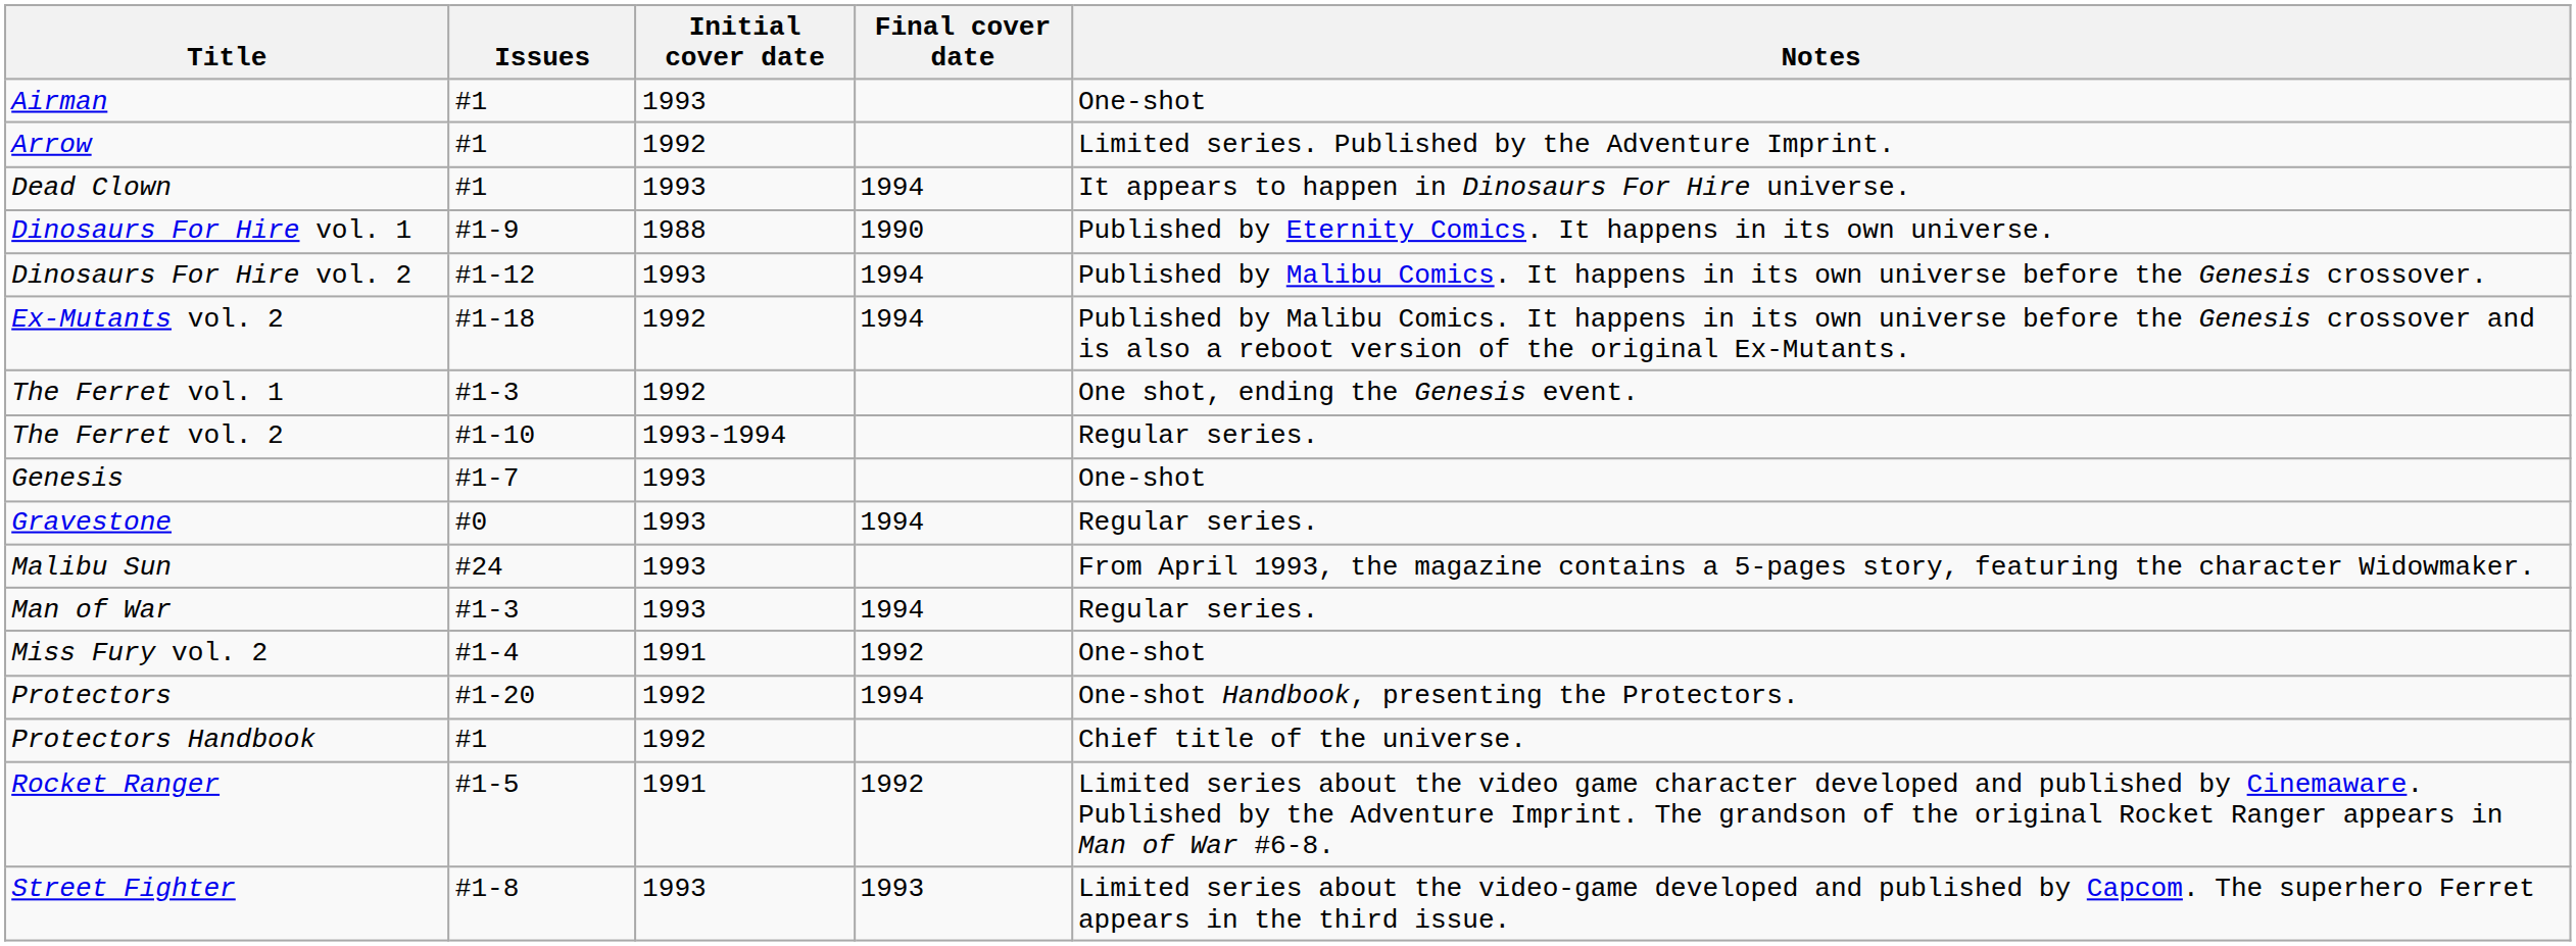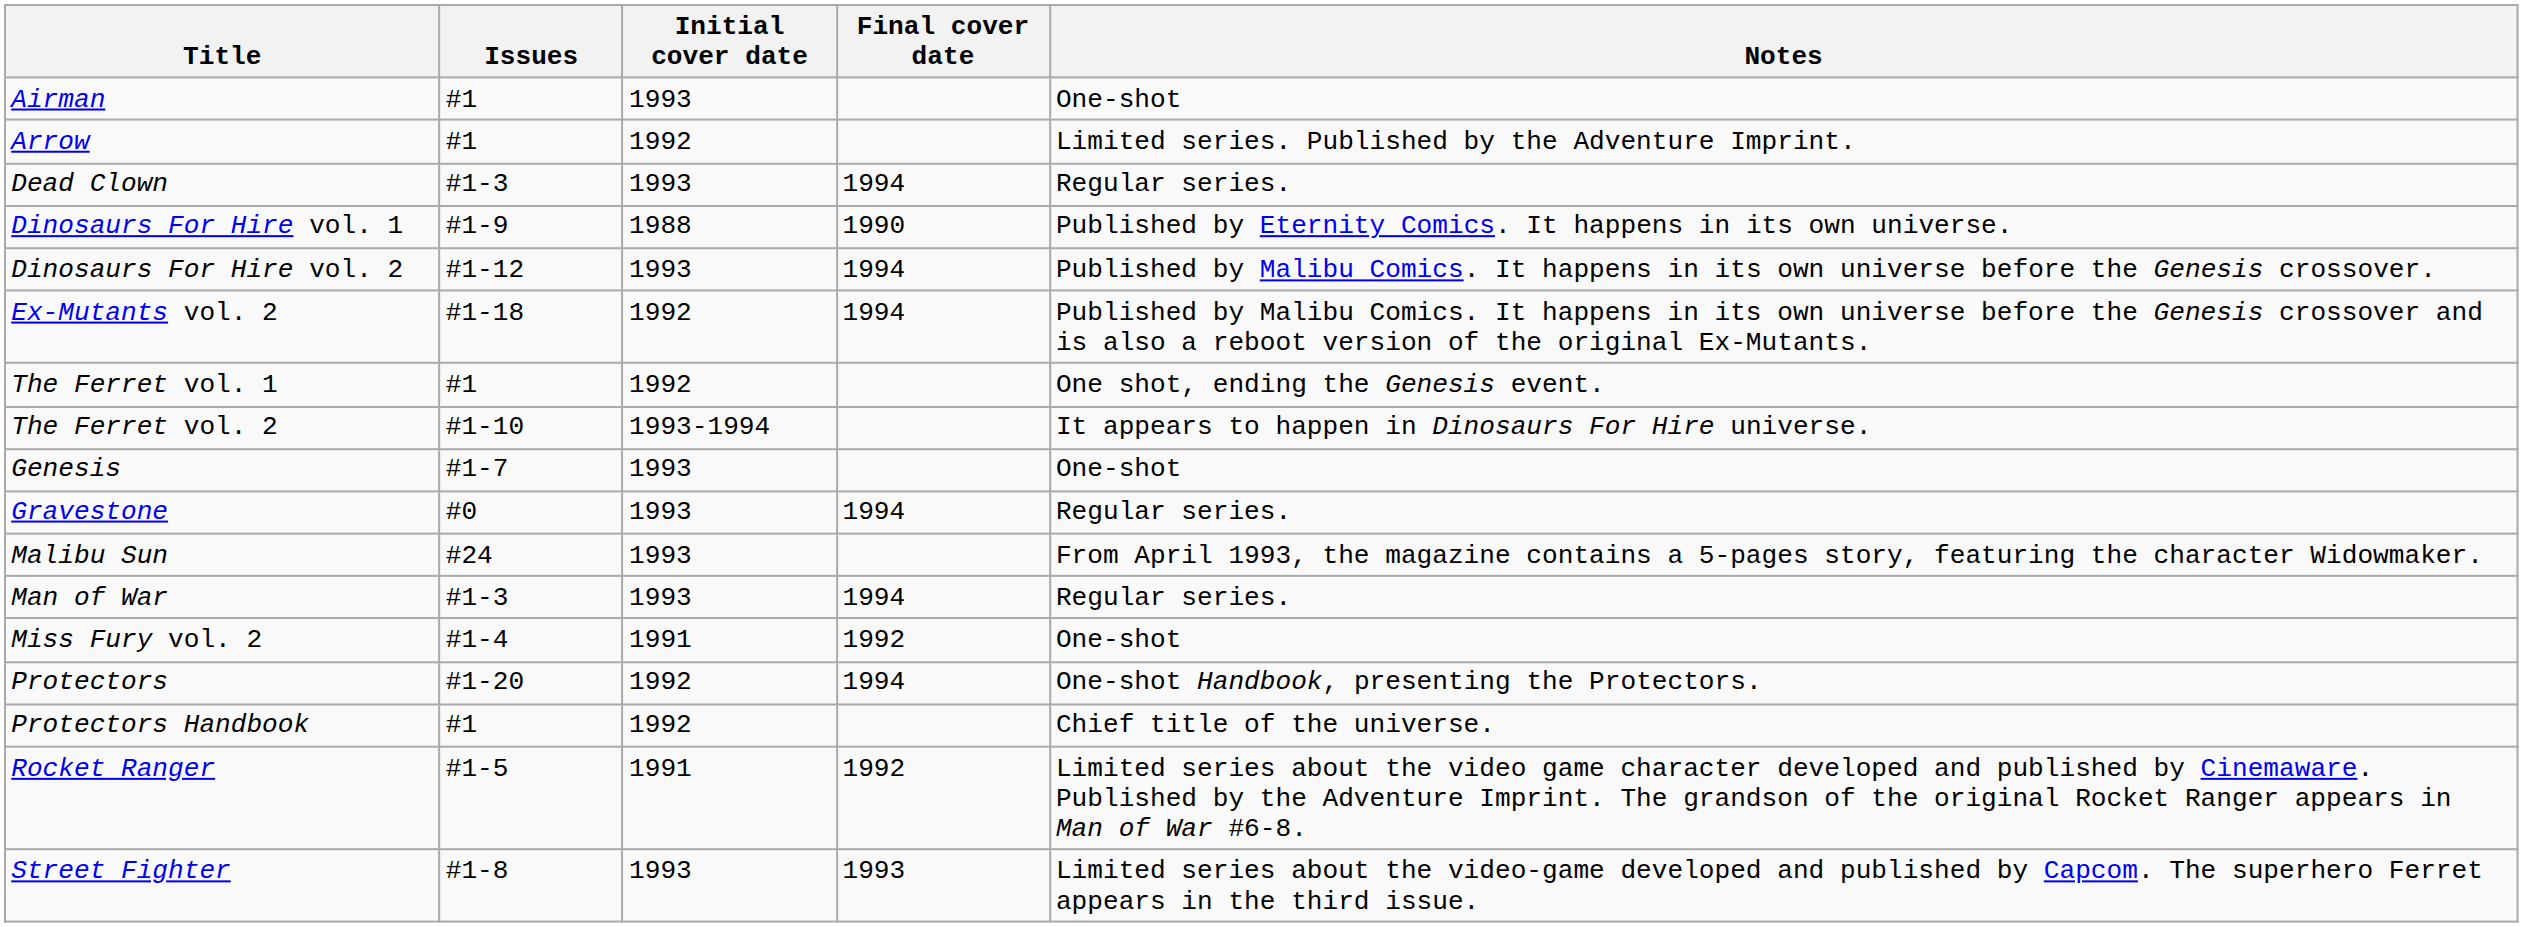Dead Clown | Issues: #1 -> #1-3
Dead Clown | Notes: It appears to happen in Dinosaurs For Hire universe. -> Regular series.
The Ferret vol. 1 | Issues: #1-3 -> #1
The Ferret vol. 2 | Notes: Regular series. -> It appears to happen in Dinosaurs For Hire universe.
